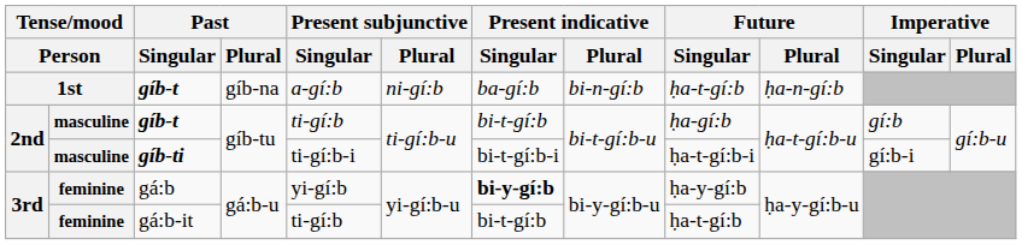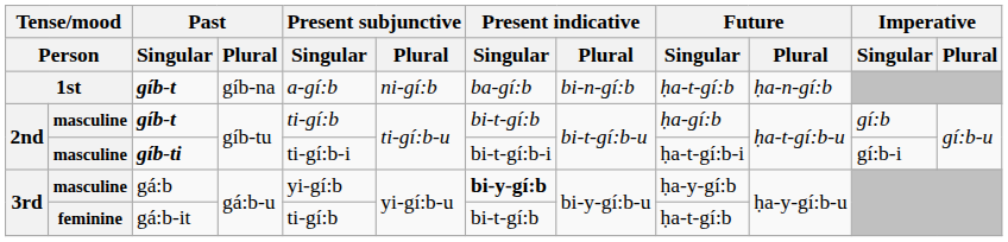gá:b | column 2: feminine -> masculine
